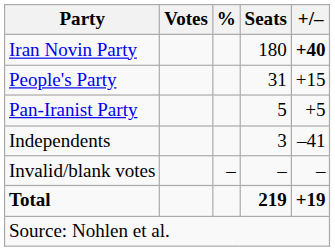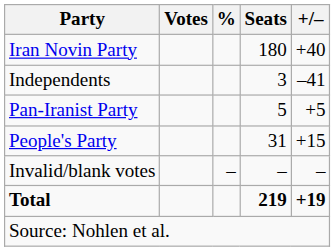Iran Novin Party | +/–: bold -> normal
rows swapped: People's Party <-> Independents
